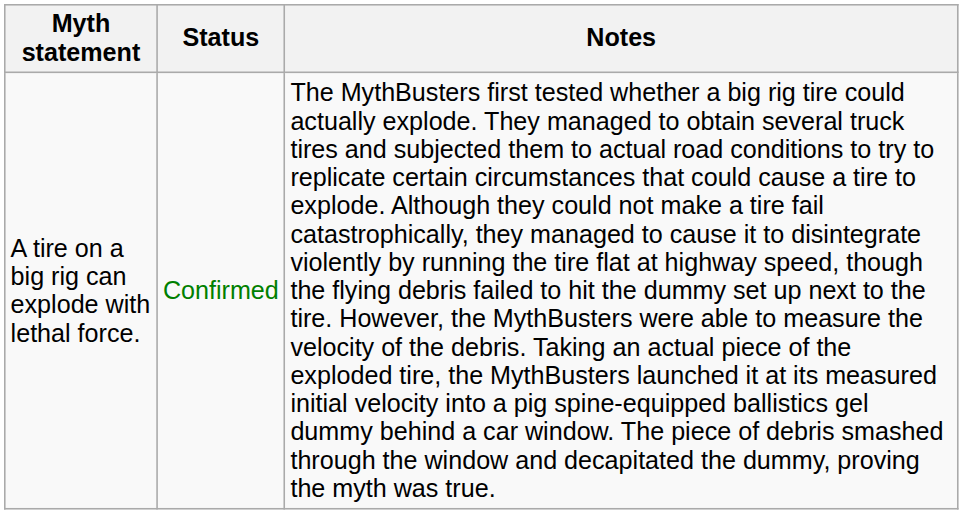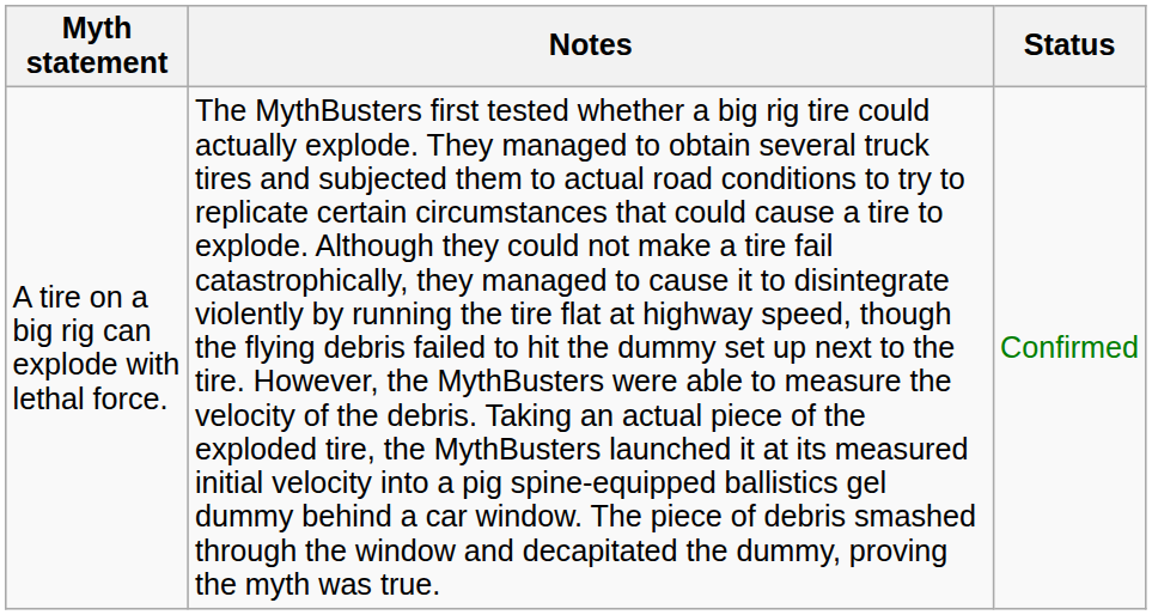columns swapped: Status <-> Notes
